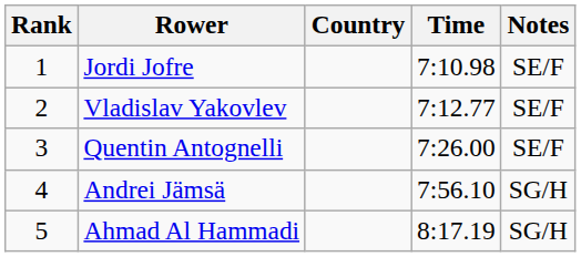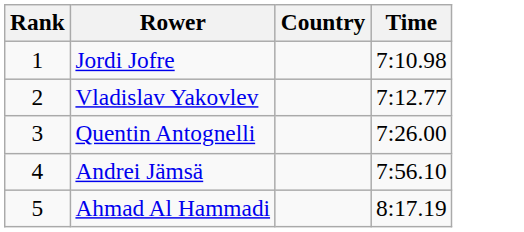- column: Notes | SE/F | SE/F | SE/F | SG/H | SG/H
